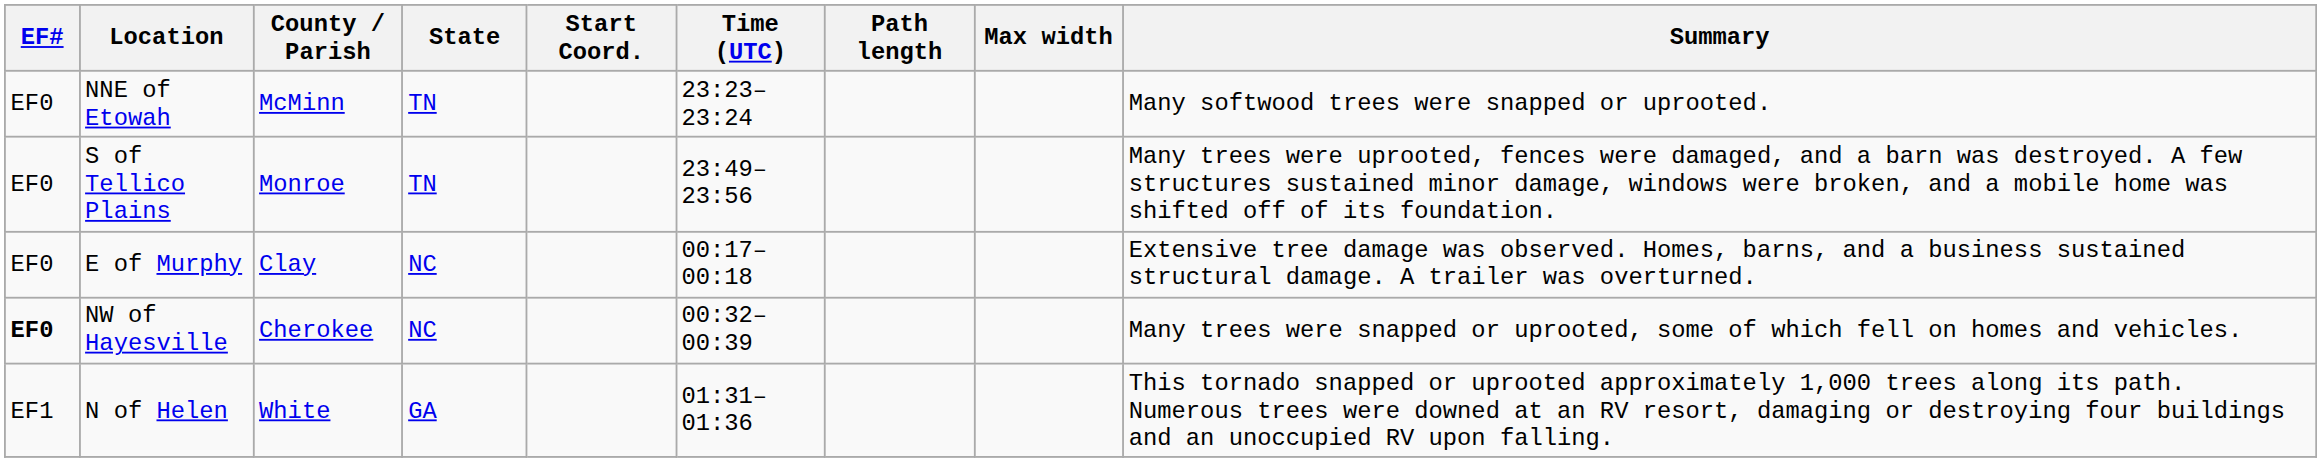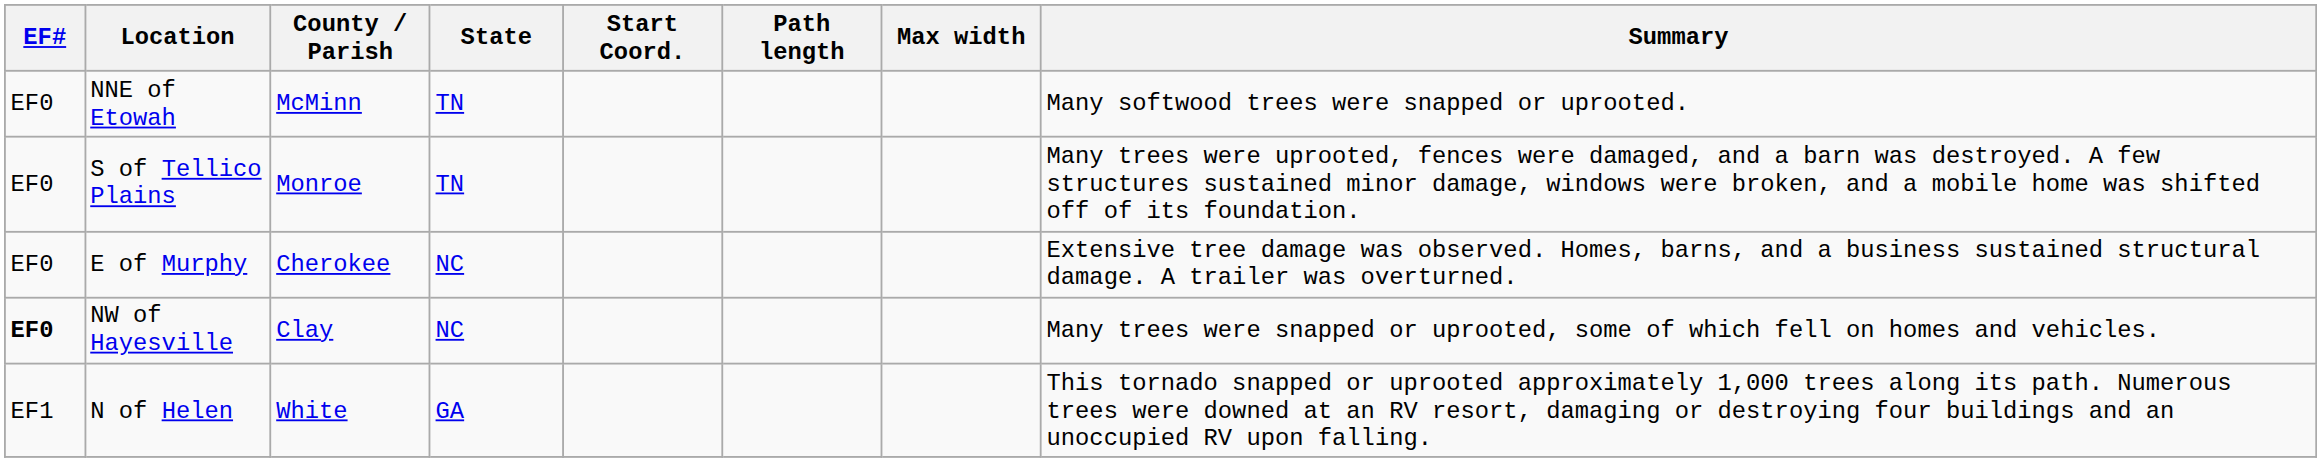- column: Time (UTC) | 23:23–23:24 | 23:49–23:56 | 00:17–00:18 | 00:32–00:39 | 01:31–01:36
E of Murphy | County / Parish: Clay -> Cherokee
NW of Hayesville | County / Parish: Cherokee -> Clay
